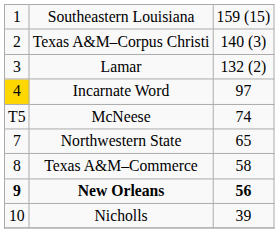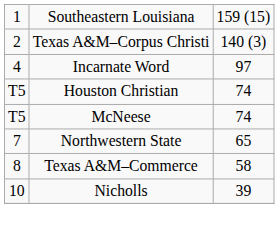- row: 3 | Lamar | 132 (2)
Incarnate Word | column 1: gold background -> no background
+ row: T5 | Houston Christian | 74
- row: 9 | New Orleans | 56
